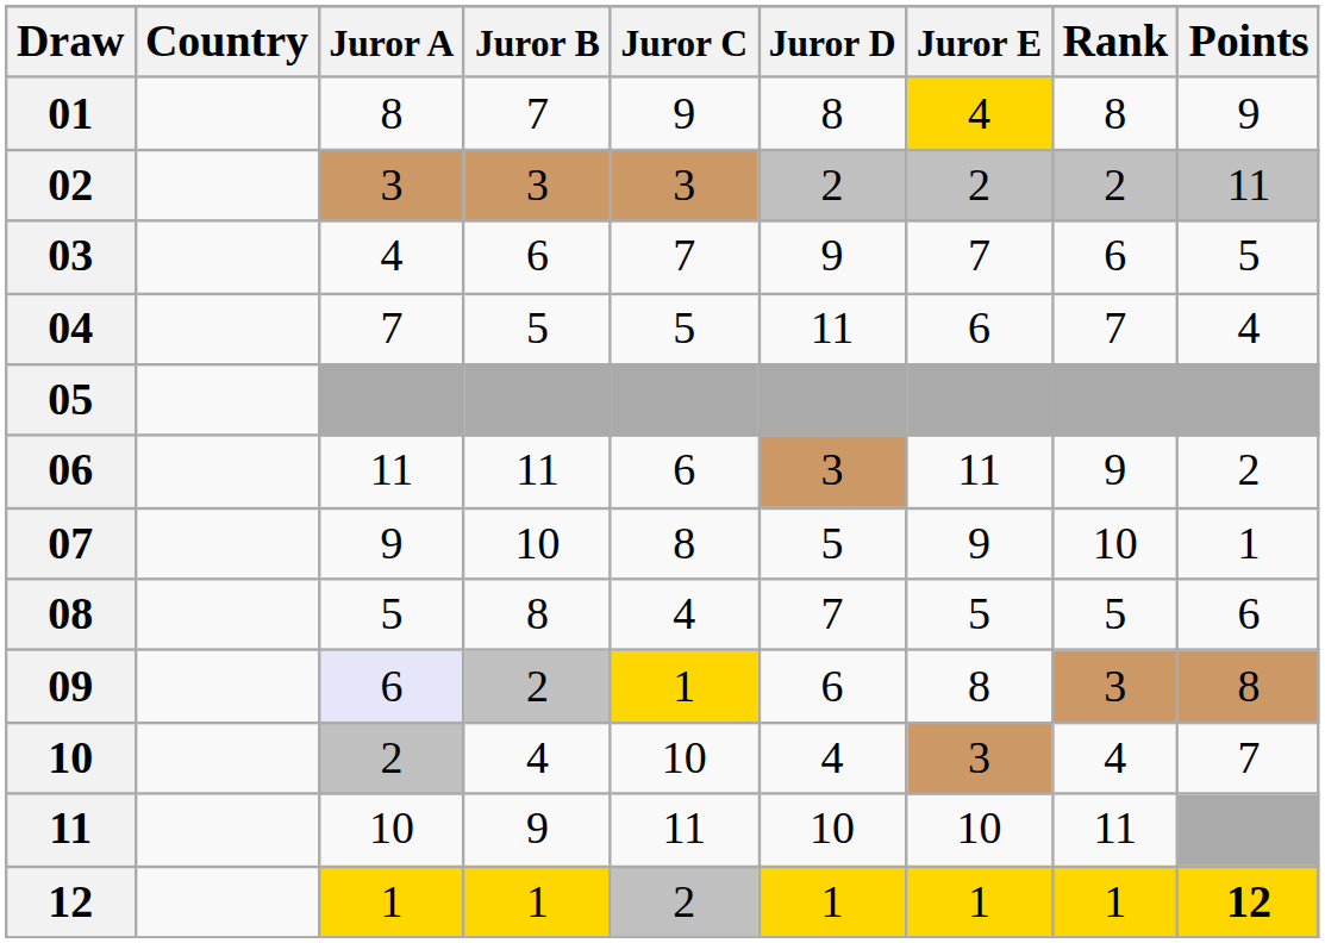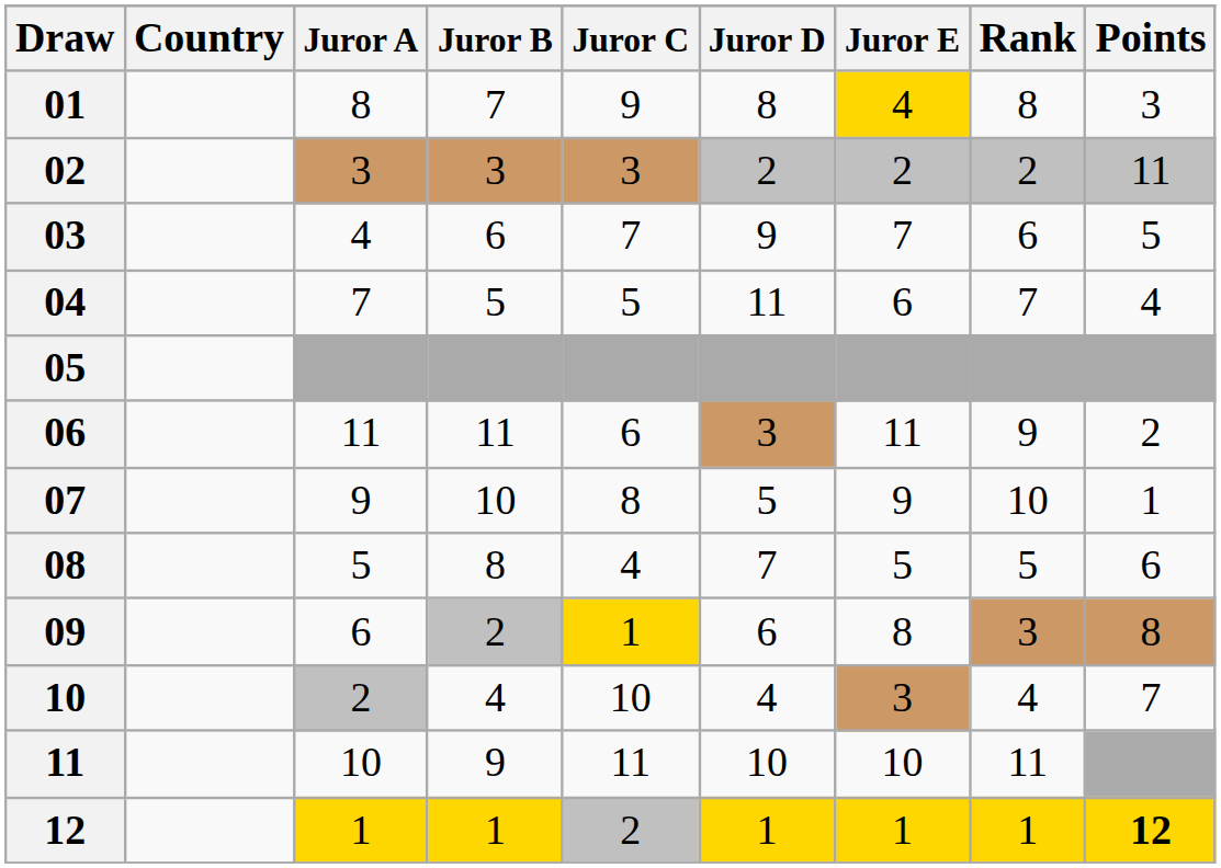01 | Points: 9 -> 3
09 | Juror A: lavender background -> no background
